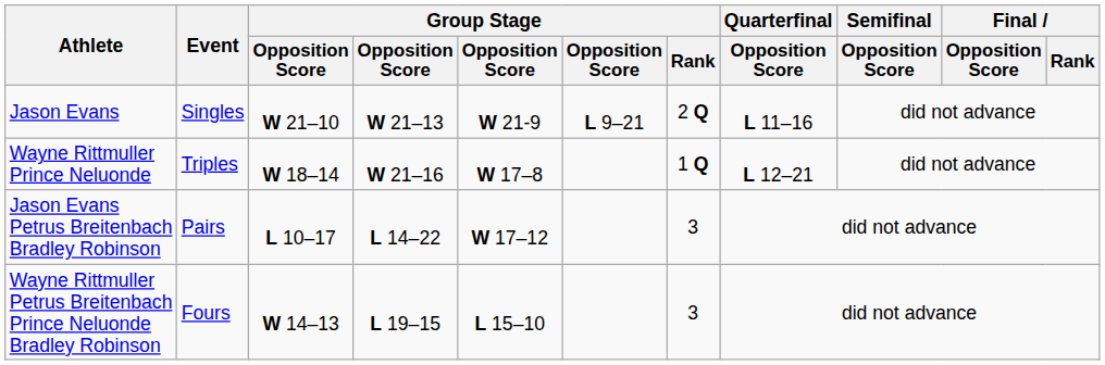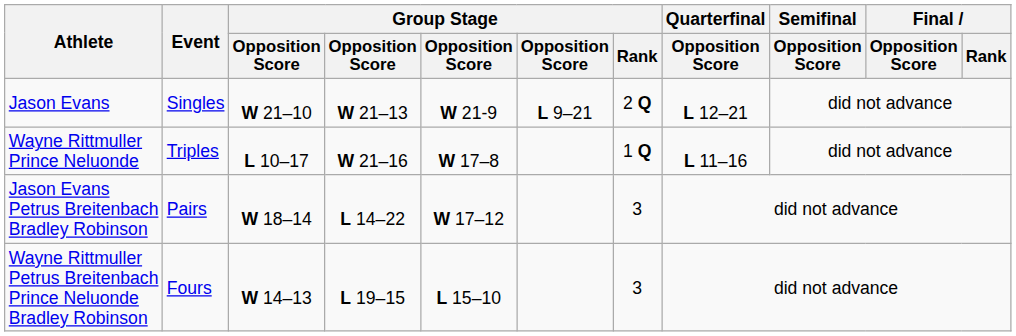Jason Evans | Quarterfinal / Opposition Score: L 11–16 -> L 12–21
Wayne Rittmuller Prince Neluonde | column 3: W 18–14 -> L 10–17
Wayne Rittmuller Prince Neluonde | Quarterfinal / Opposition Score: L 12–21 -> L 11–16
Jason Evans Petrus Breitenbach Bradley Robinson | column 3: L 10–17 -> W 18–14
